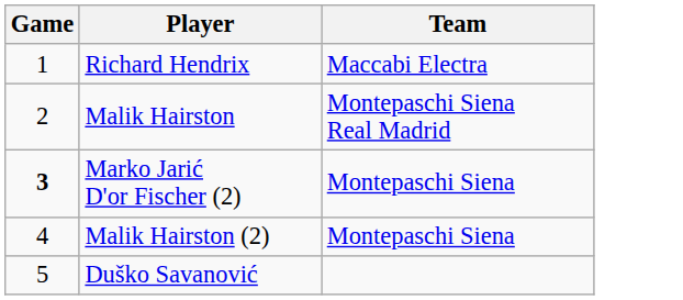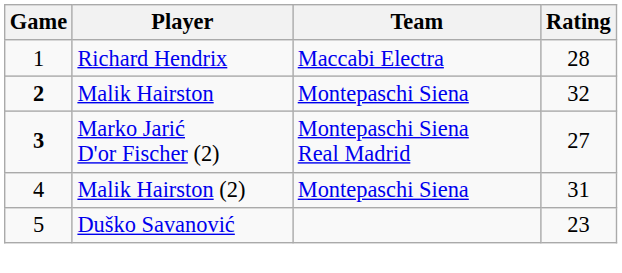+ column: Rating | 28 | 32 | 27 | 31 | 23
Malik Hairston | Game: normal -> bold
Malik Hairston | Team: Montepaschi Siena Real Madrid -> Montepaschi Siena
Marko Jarić D'or Fischer (2) | Team: Montepaschi Siena -> Montepaschi Siena Real Madrid
